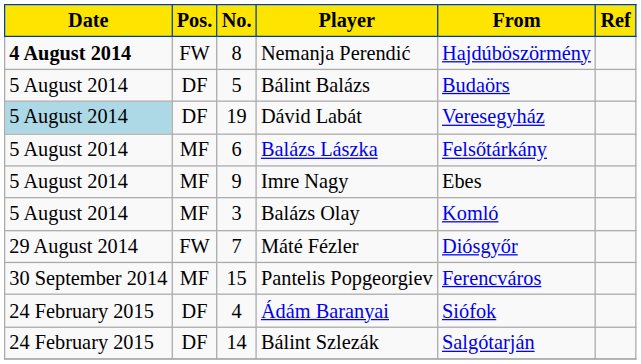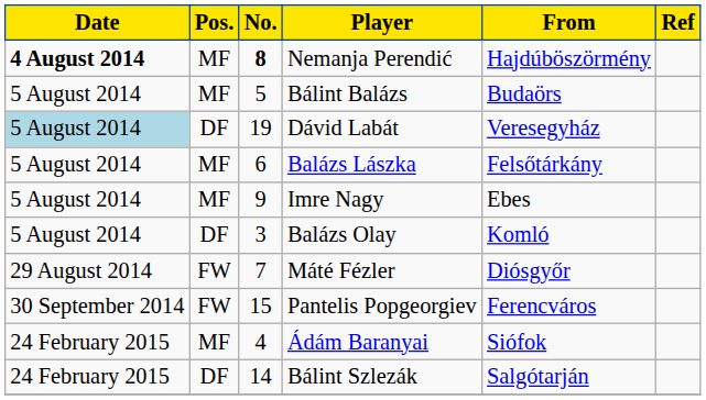Nemanja Perendić | Pos.: FW -> MF
Nemanja Perendić | No.: normal -> bold
Bálint Balázs | Pos.: DF -> MF
Balázs Olay | Pos.: MF -> DF
Pantelis Popgeorgiev | Pos.: MF -> FW
Ádám Baranyai | Pos.: DF -> MF
